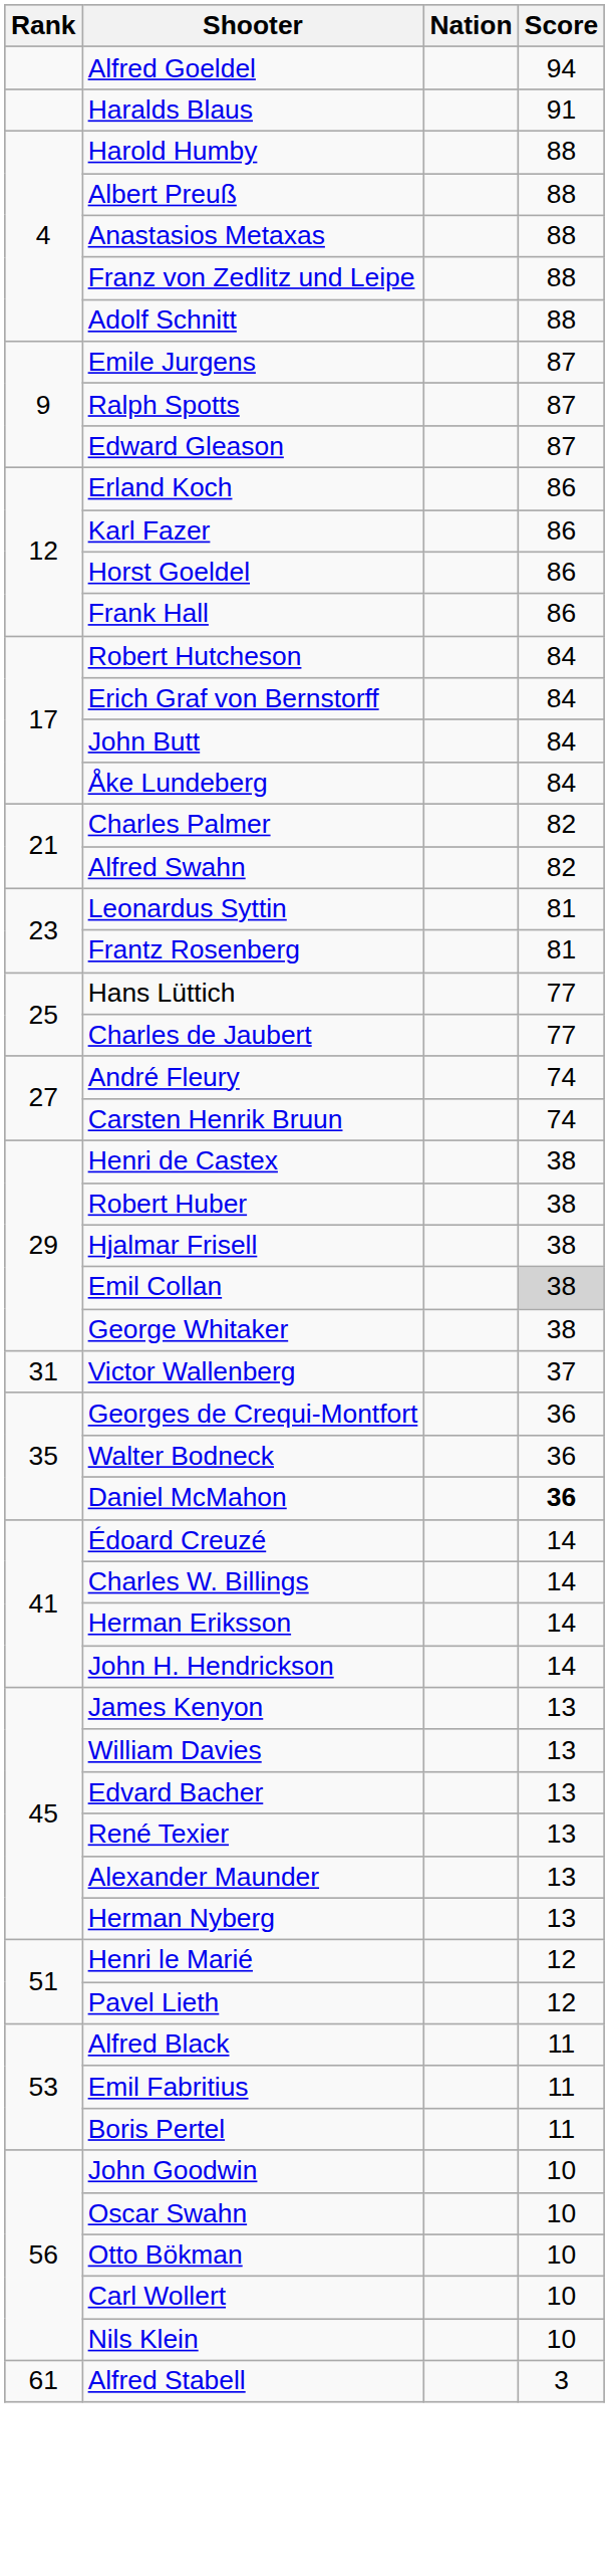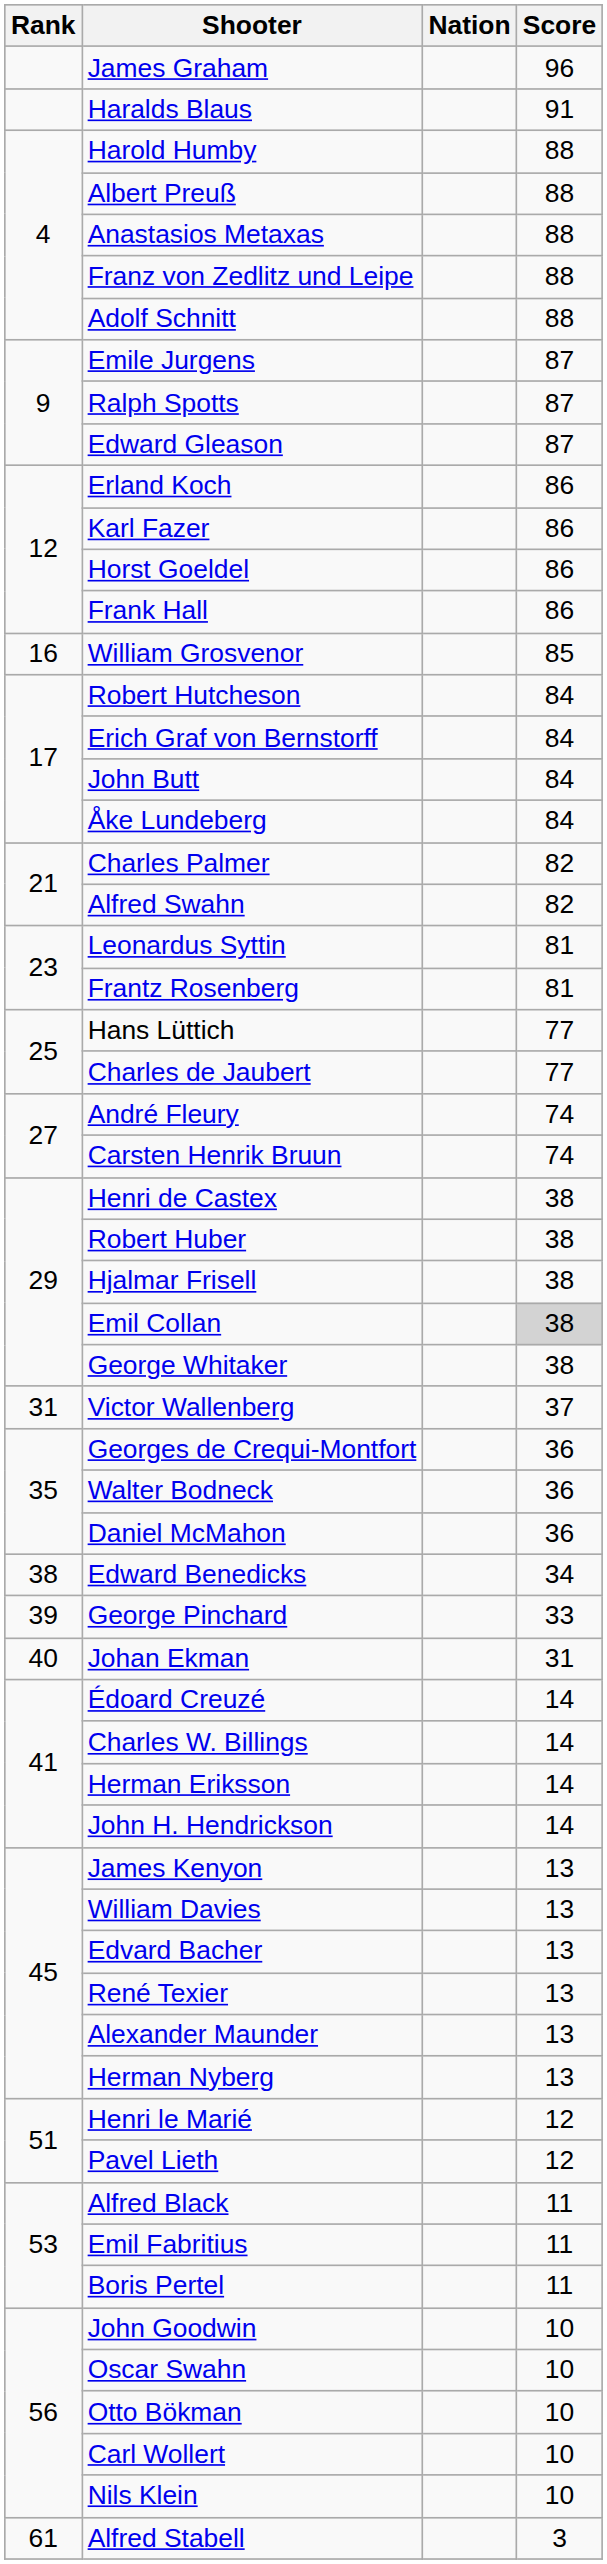+ row: James Graham | 96
- row: Alfred Goeldel | 94
+ row: 16 | William Grosvenor | 85
Daniel McMahon | Score: bold -> normal
+ row: 38 | Edward Benedicks | 34
+ row: 39 | George Pinchard | 33
+ row: 40 | Johan Ekman | 31
